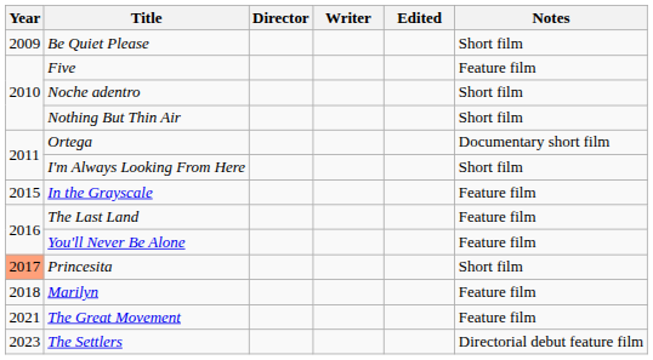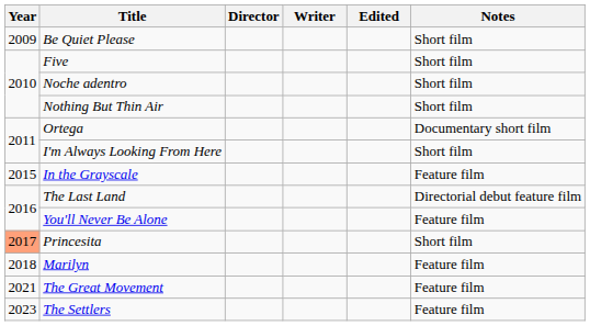Five | Notes: Feature film -> Short film
The Last Land | Notes: Feature film -> Directorial debut feature film
The Settlers | Notes: Directorial debut feature film -> Feature film
